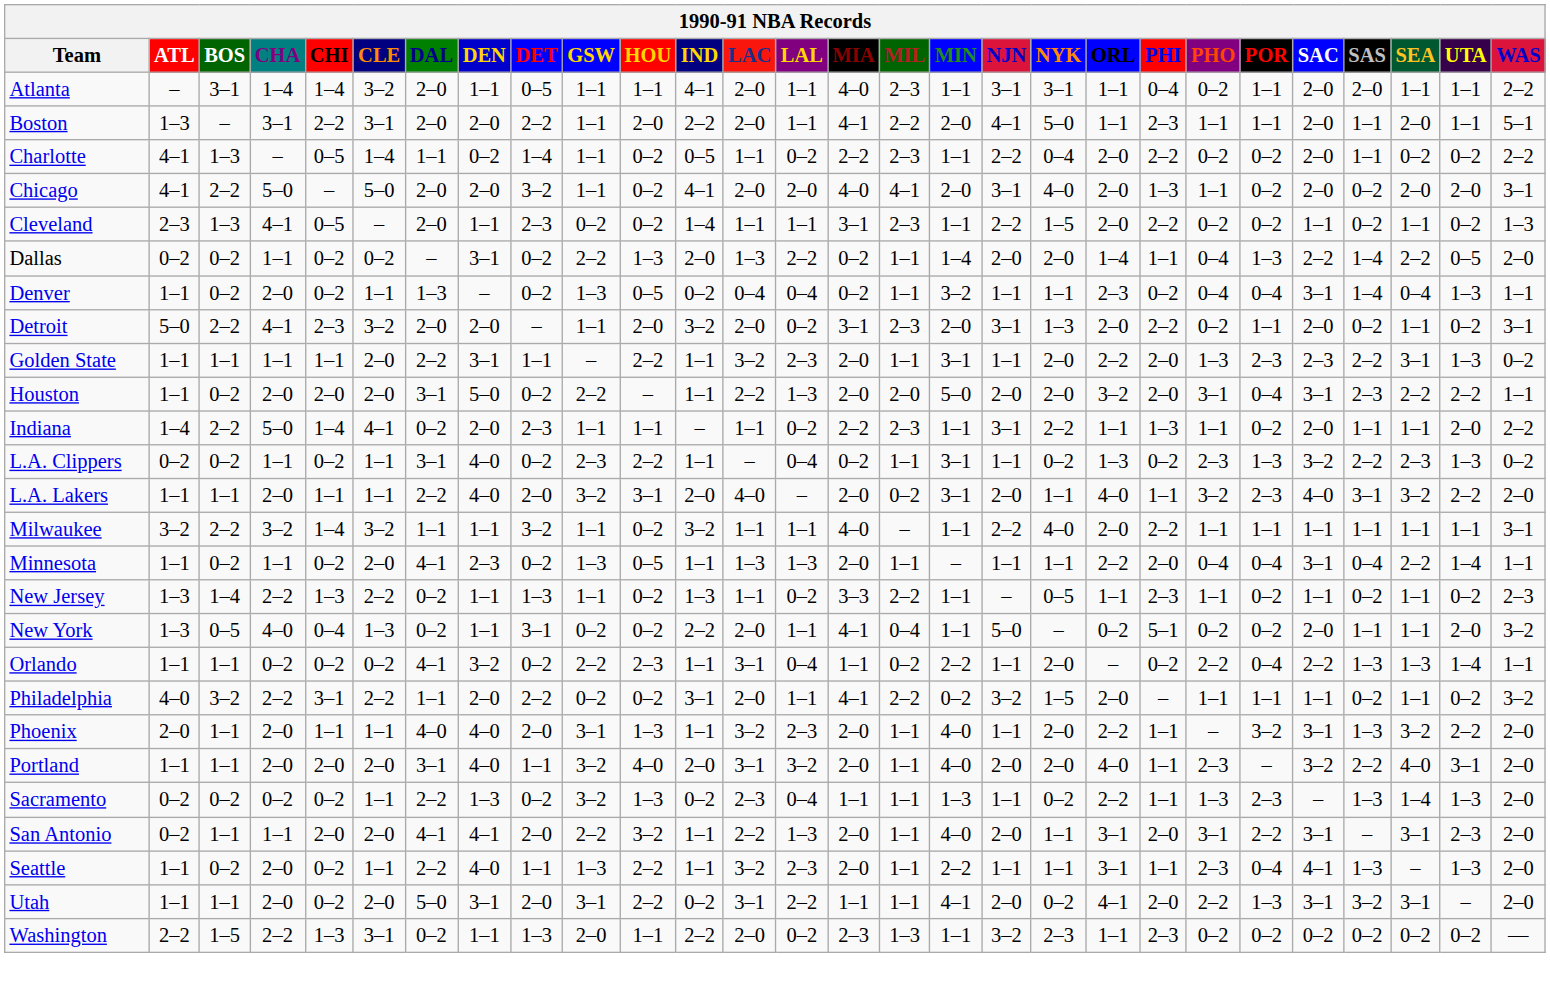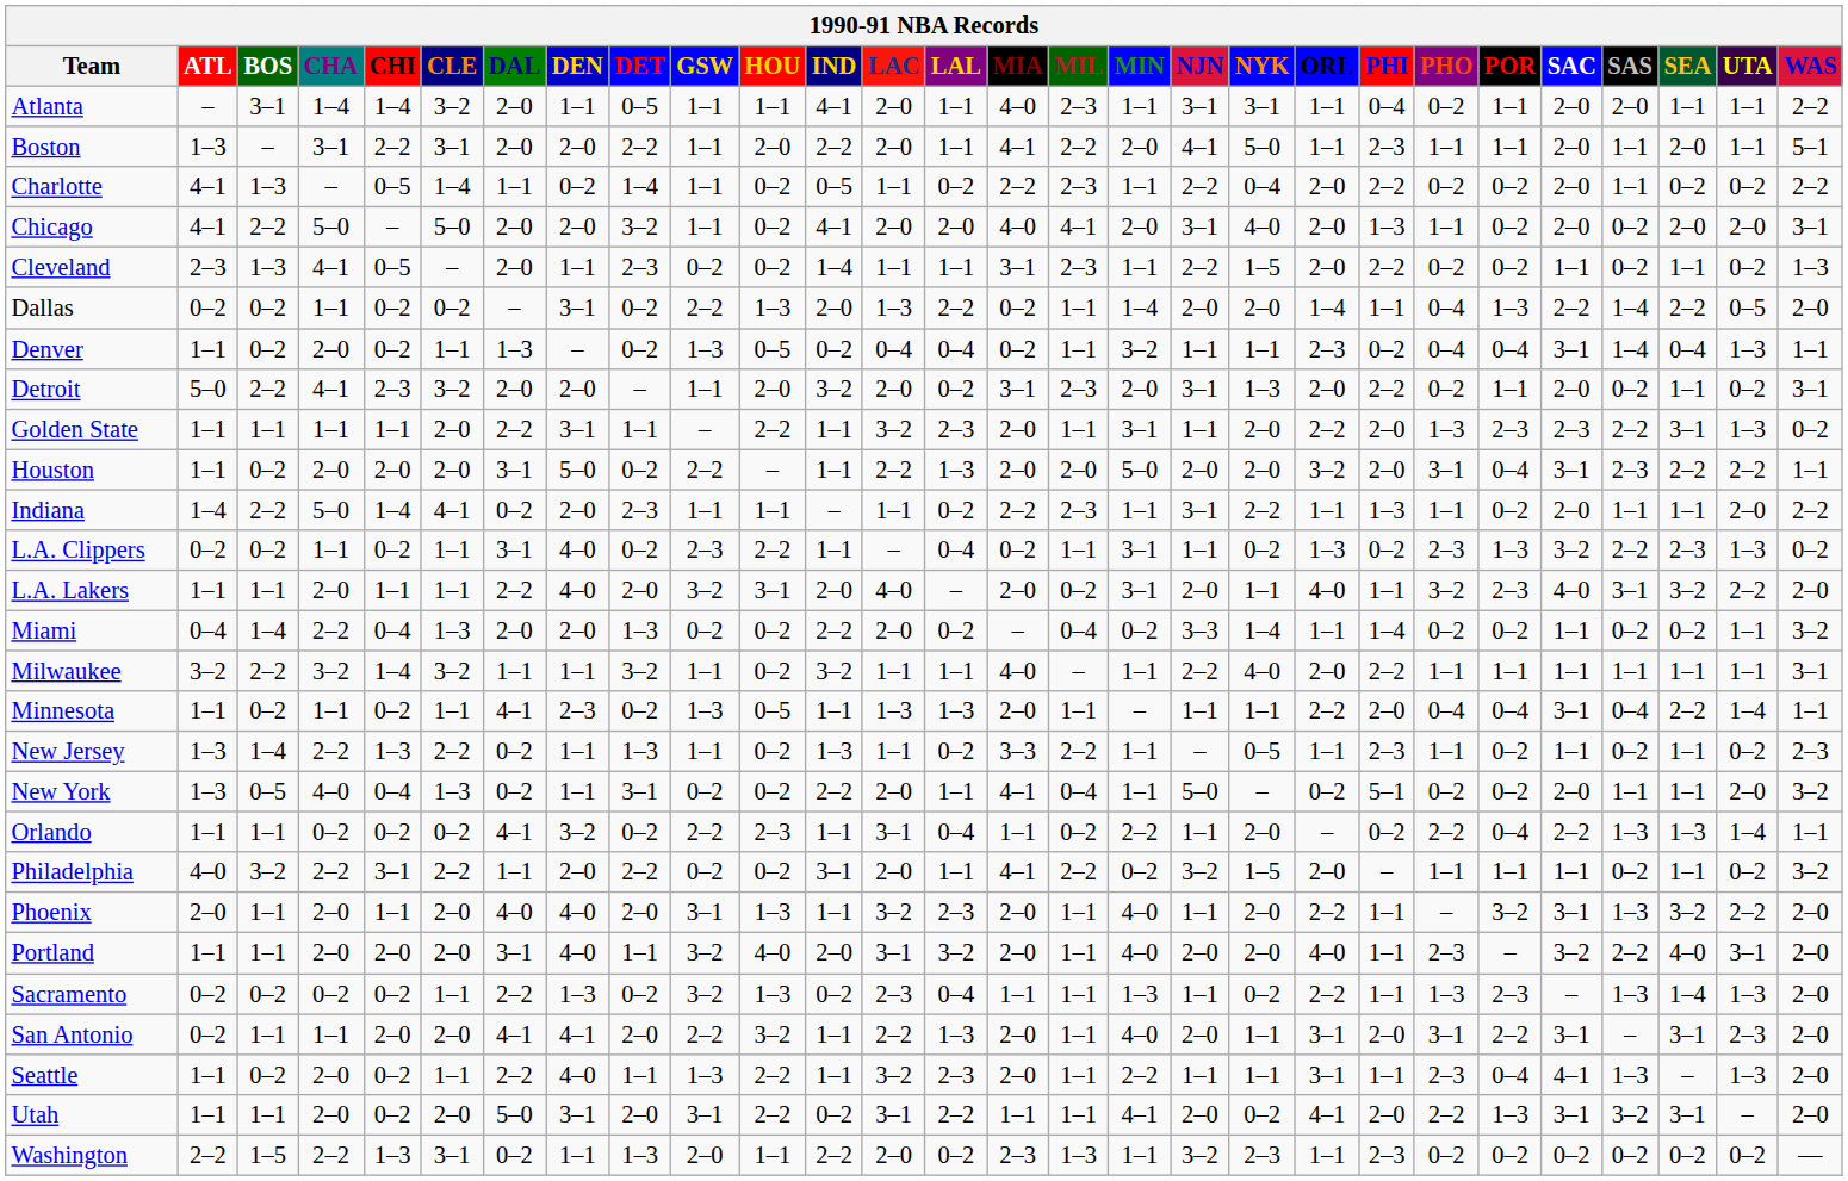+ row: Miami | 0–4 | 1–4 | 2–2 | 0–4 | 1–3 | 2–0 | 2–0 | 1–3 | 0–2 | 0–2 | 2–2 | 2–0 | 0–2 | – | 0–4 | 0–2 | 3–3 | 1–4 | 1–1 | 1–4 | 0–2 | 0–2 | 1–1 | 0–2 | 0–2 | 1–1 | 3–2
Minnesota | CLE: 2–0 -> 1–1
Phoenix | CLE: 1–1 -> 2–0
